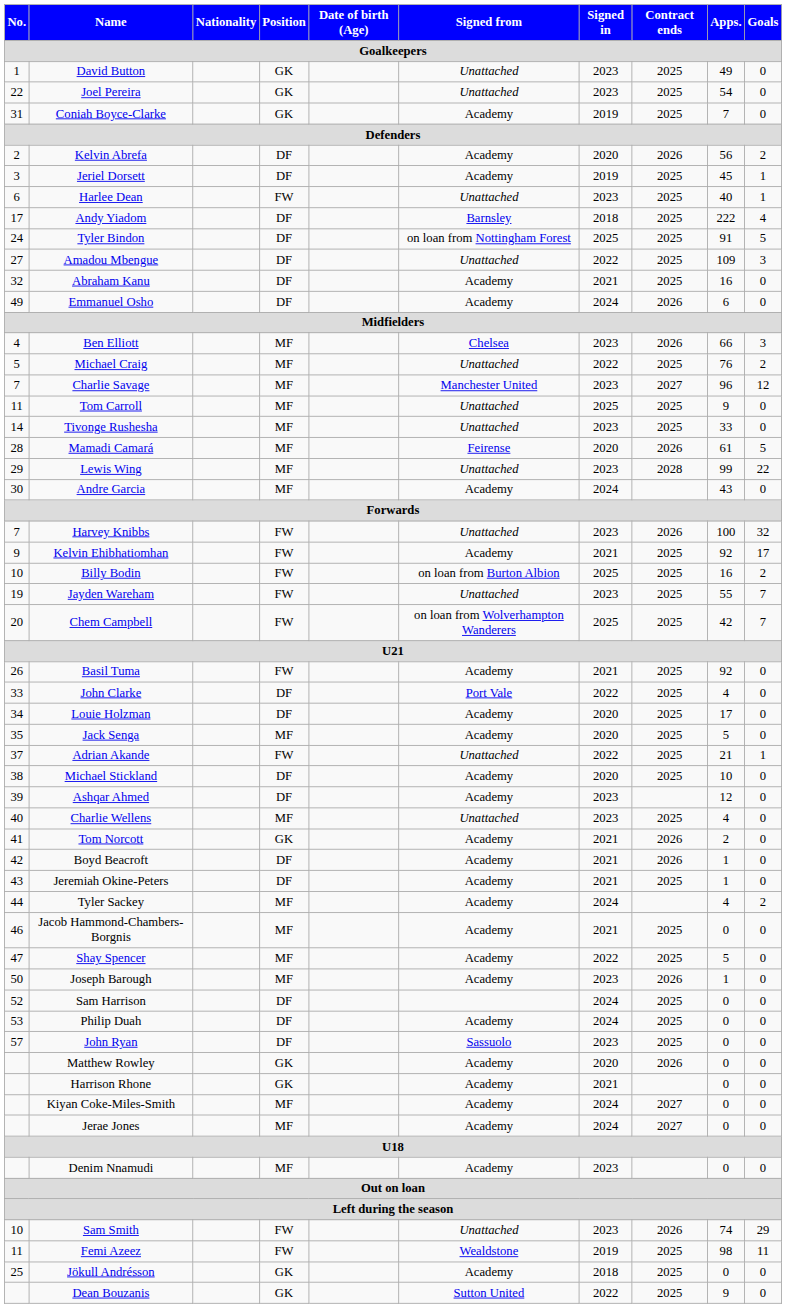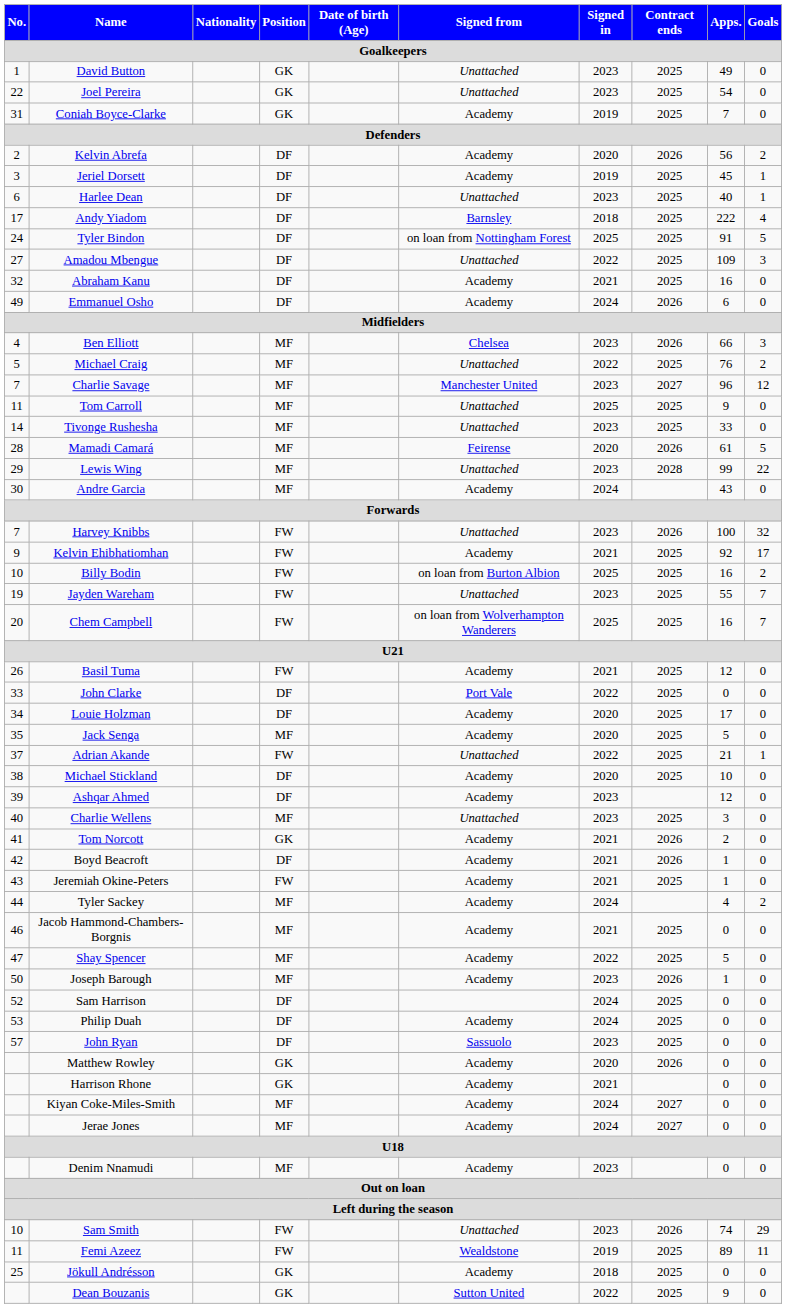Harlee Dean | Position: FW -> DF
Chem Campbell | Apps.: 42 -> 16
Basil Tuma | Apps.: 92 -> 12
John Clarke | Apps.: 4 -> 0
Charlie Wellens | Apps.: 4 -> 3
Jeremiah Okine-Peters | Position: DF -> FW
Femi Azeez | Apps.: 98 -> 89
